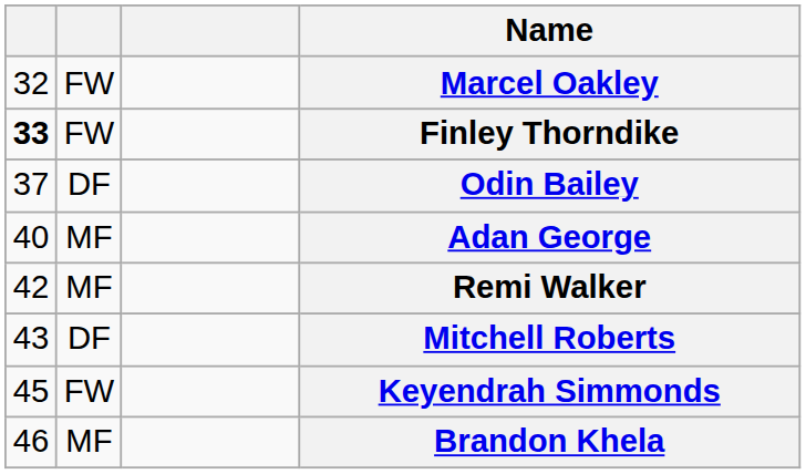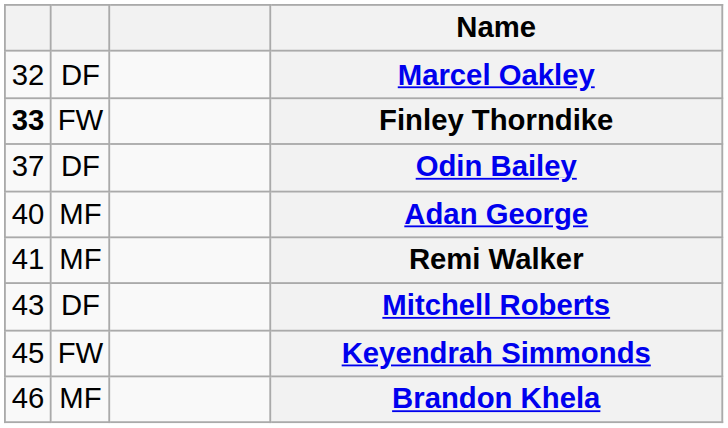Marcel Oakley | column 2: FW -> DF
Remi Walker | column 1: 42 -> 41
